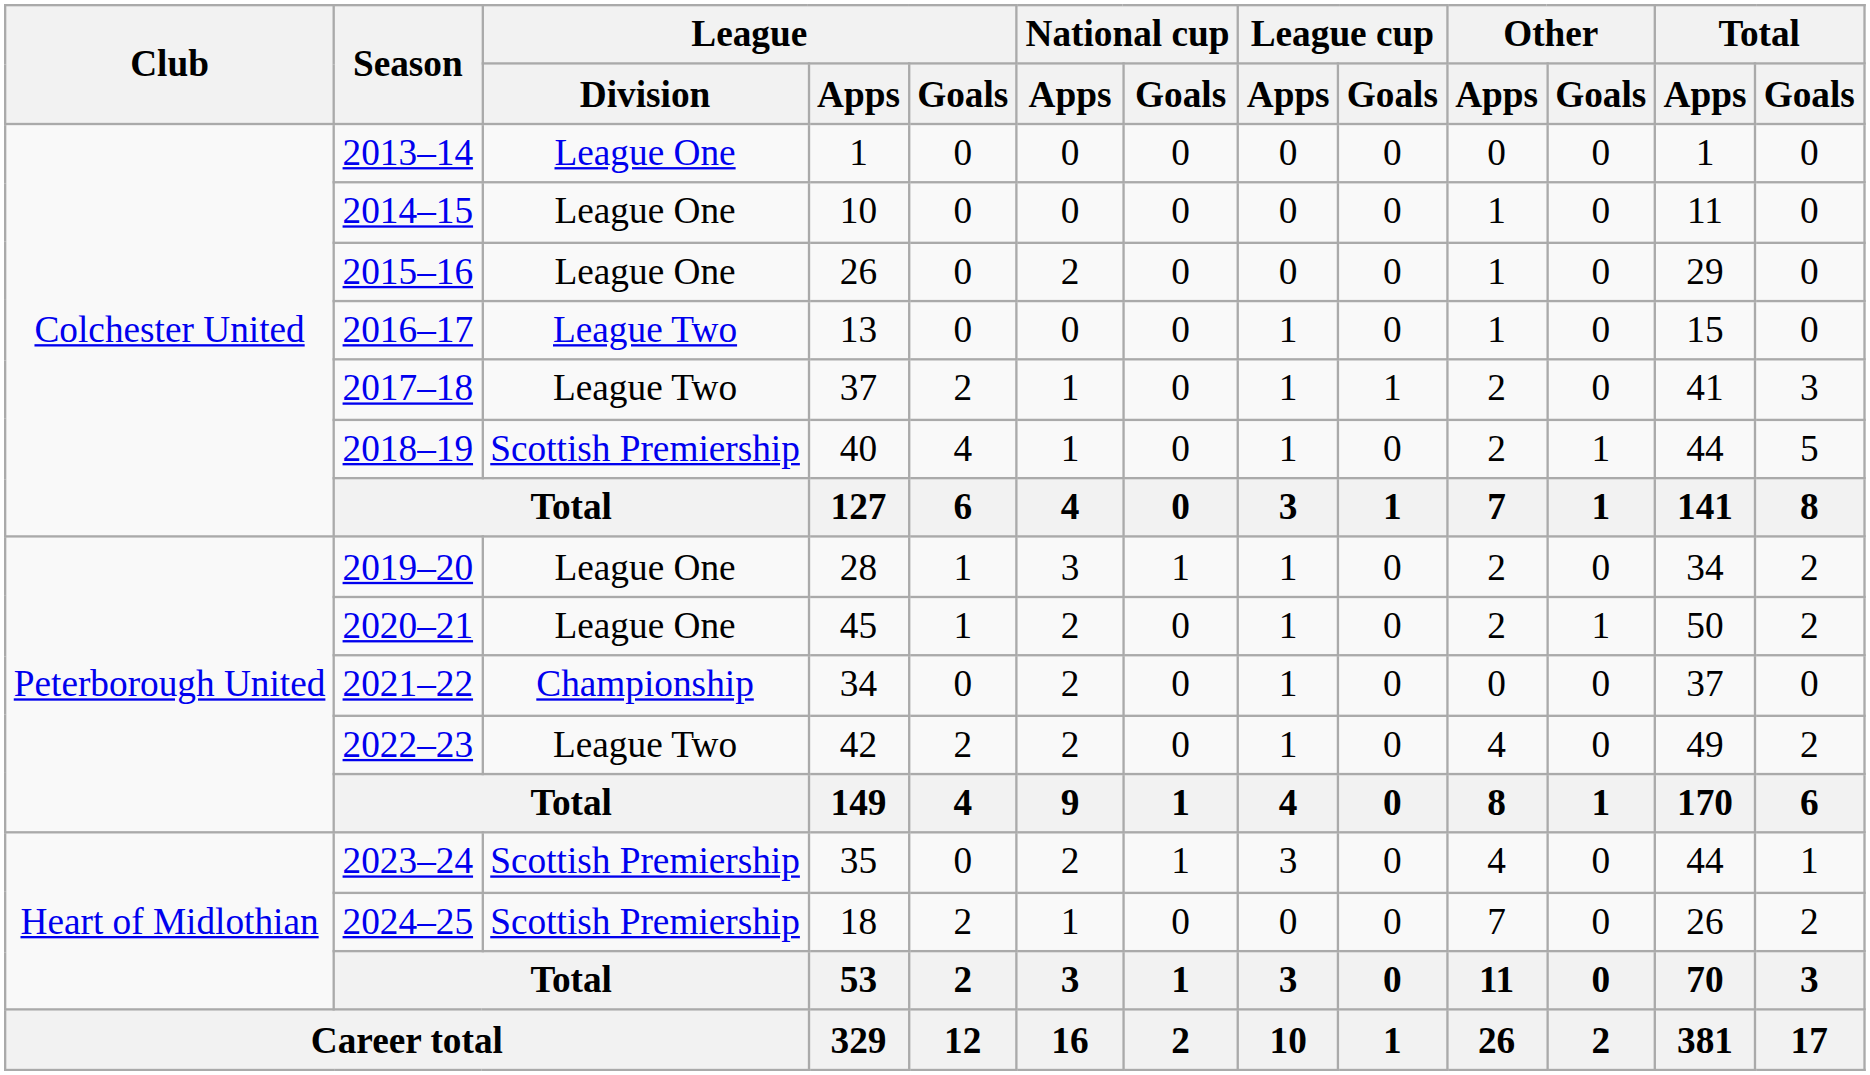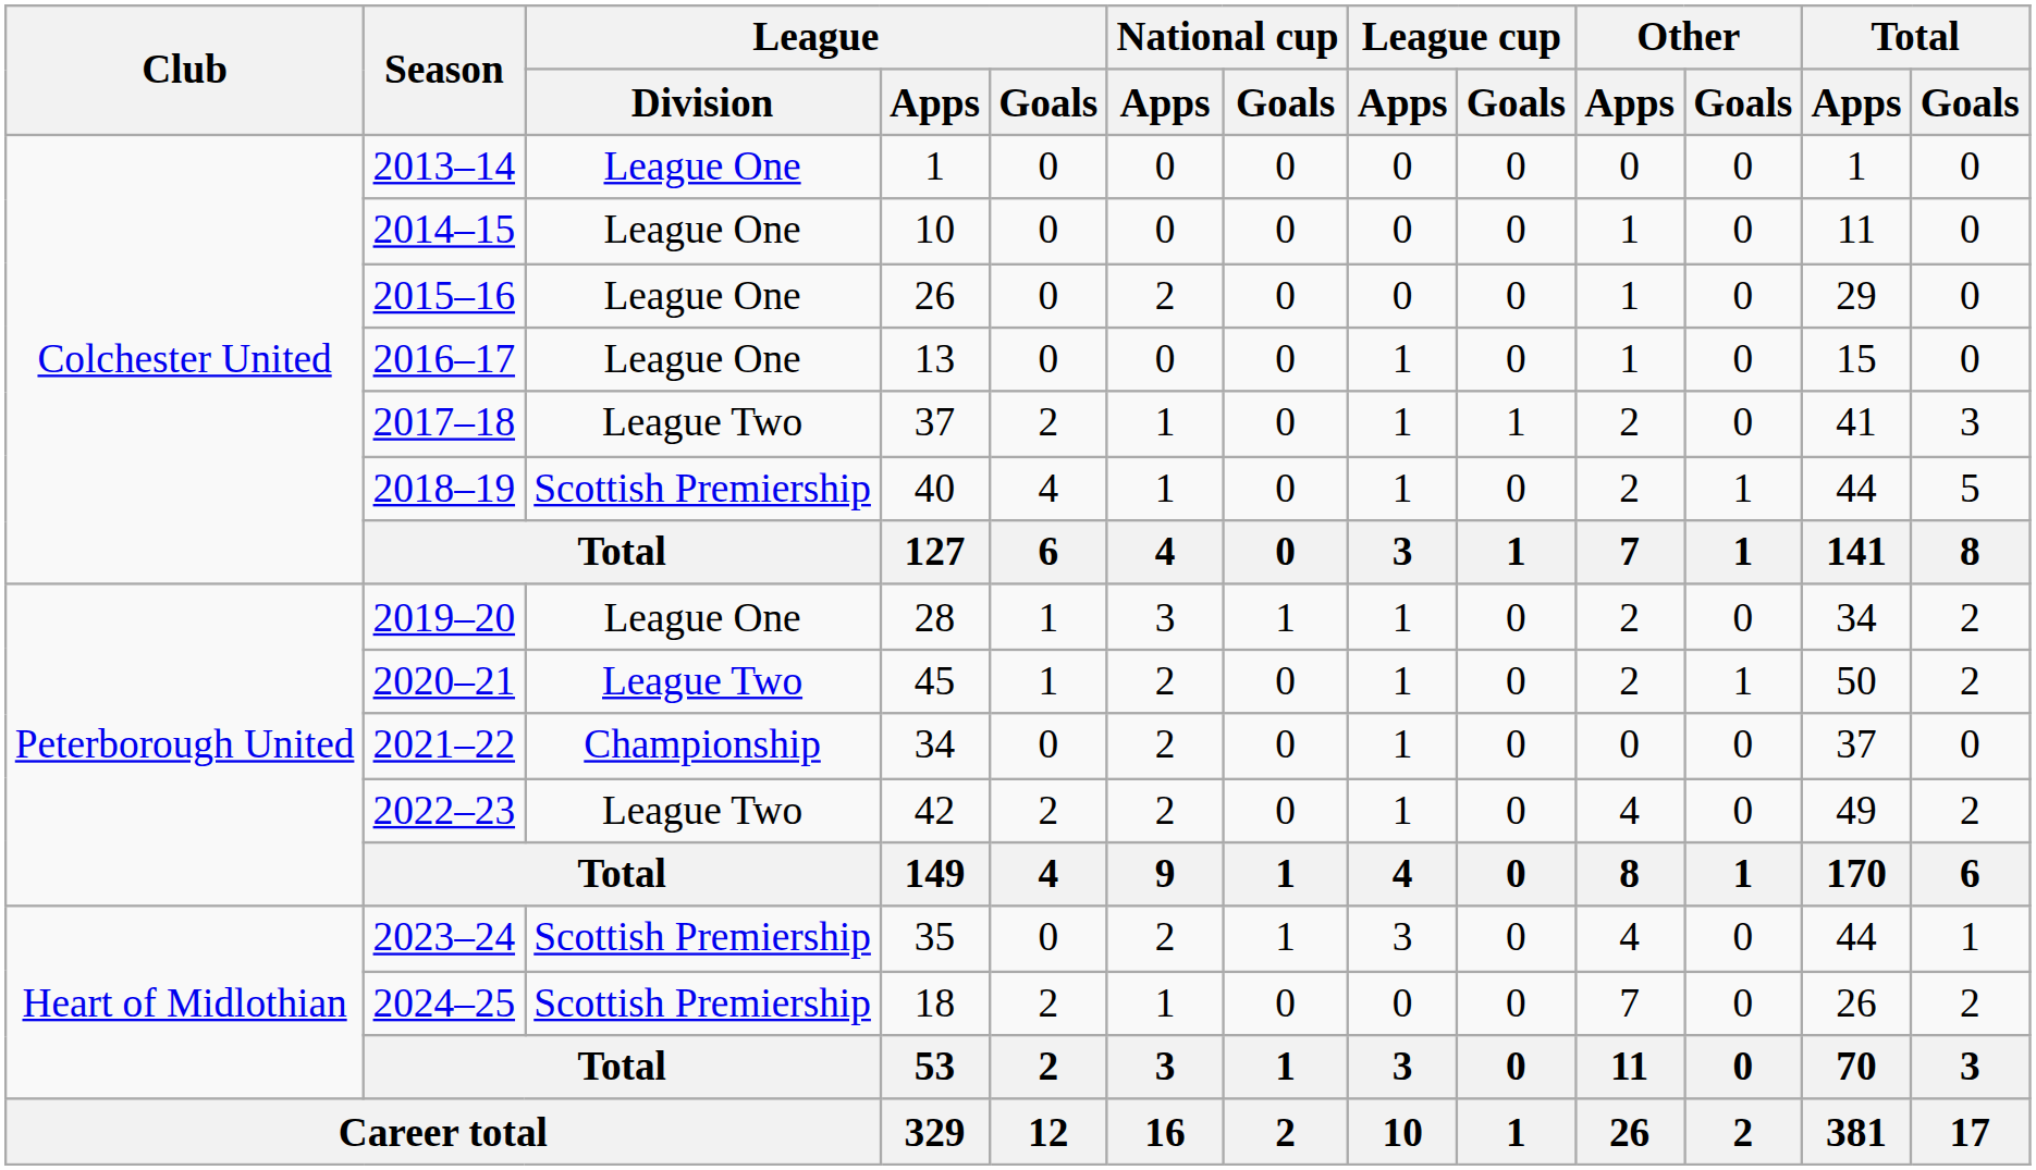2016–17 | League / Division: League Two -> League One
2020–21 | League / Division: League One -> League Two
